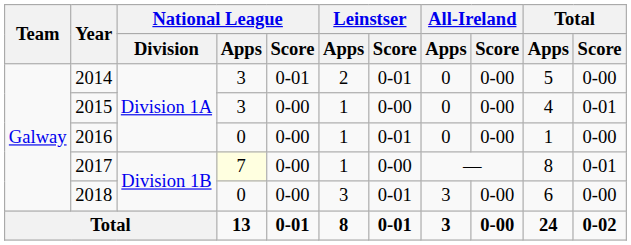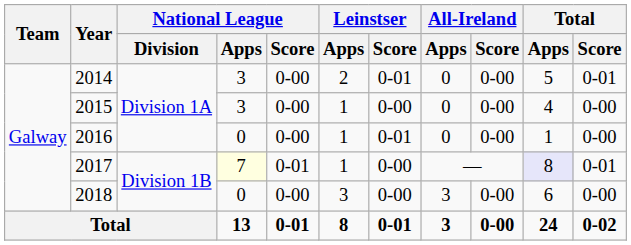2014 | National League / Score: 0-01 -> 0-00
2014 | Total / Score: 0-00 -> 0-01
2015 | Total / Score: 0-01 -> 0-00
2017 | National League / Score: 0-00 -> 0-01
2017 | Total / Apps: no background -> lavender background
2018 | Leinstser / Score: 0-01 -> 0-00
